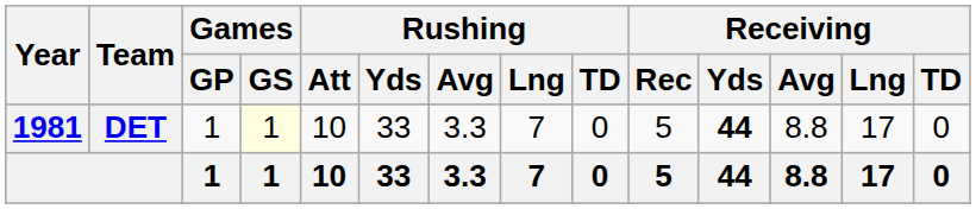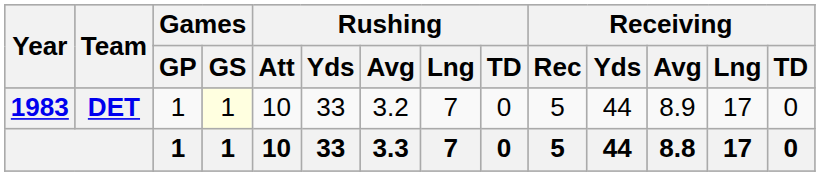DET | Year: 1981 -> 1983
DET | Rushing / Avg: 3.3 -> 3.2
DET | Receiving / Yds: bold -> normal
DET | Receiving / Avg: 8.8 -> 8.9
